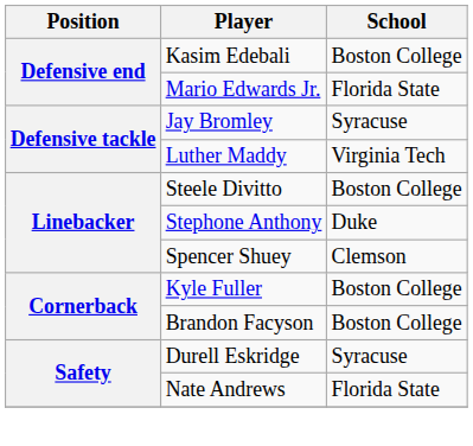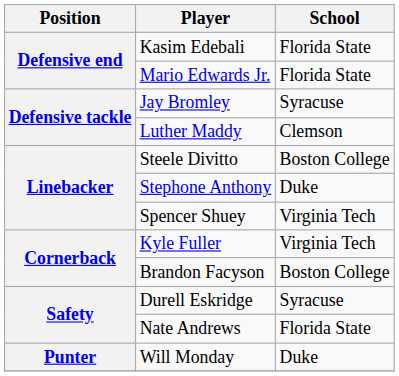Kasim Edebali | School: Boston College -> Florida State
Luther Maddy | School: Virginia Tech -> Clemson
Spencer Shuey | School: Clemson -> Virginia Tech
Kyle Fuller | School: Boston College -> Virginia Tech
+ row: Punter | Will Monday | Duke
